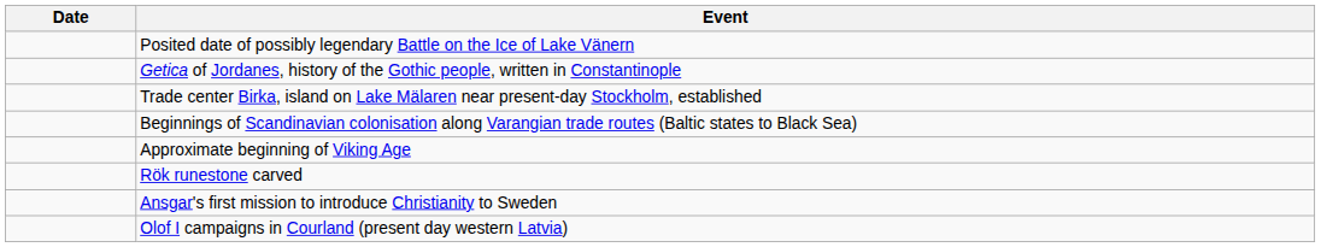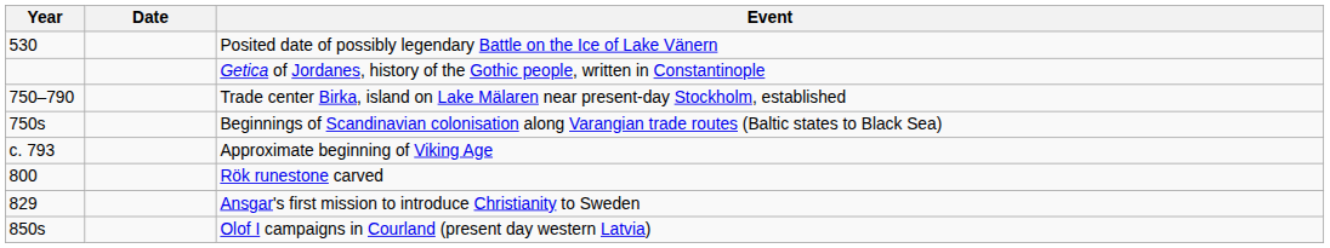+ column: Year | 530 | 750–790 | 750s | c. 793 | 800 | 829 | 850s
